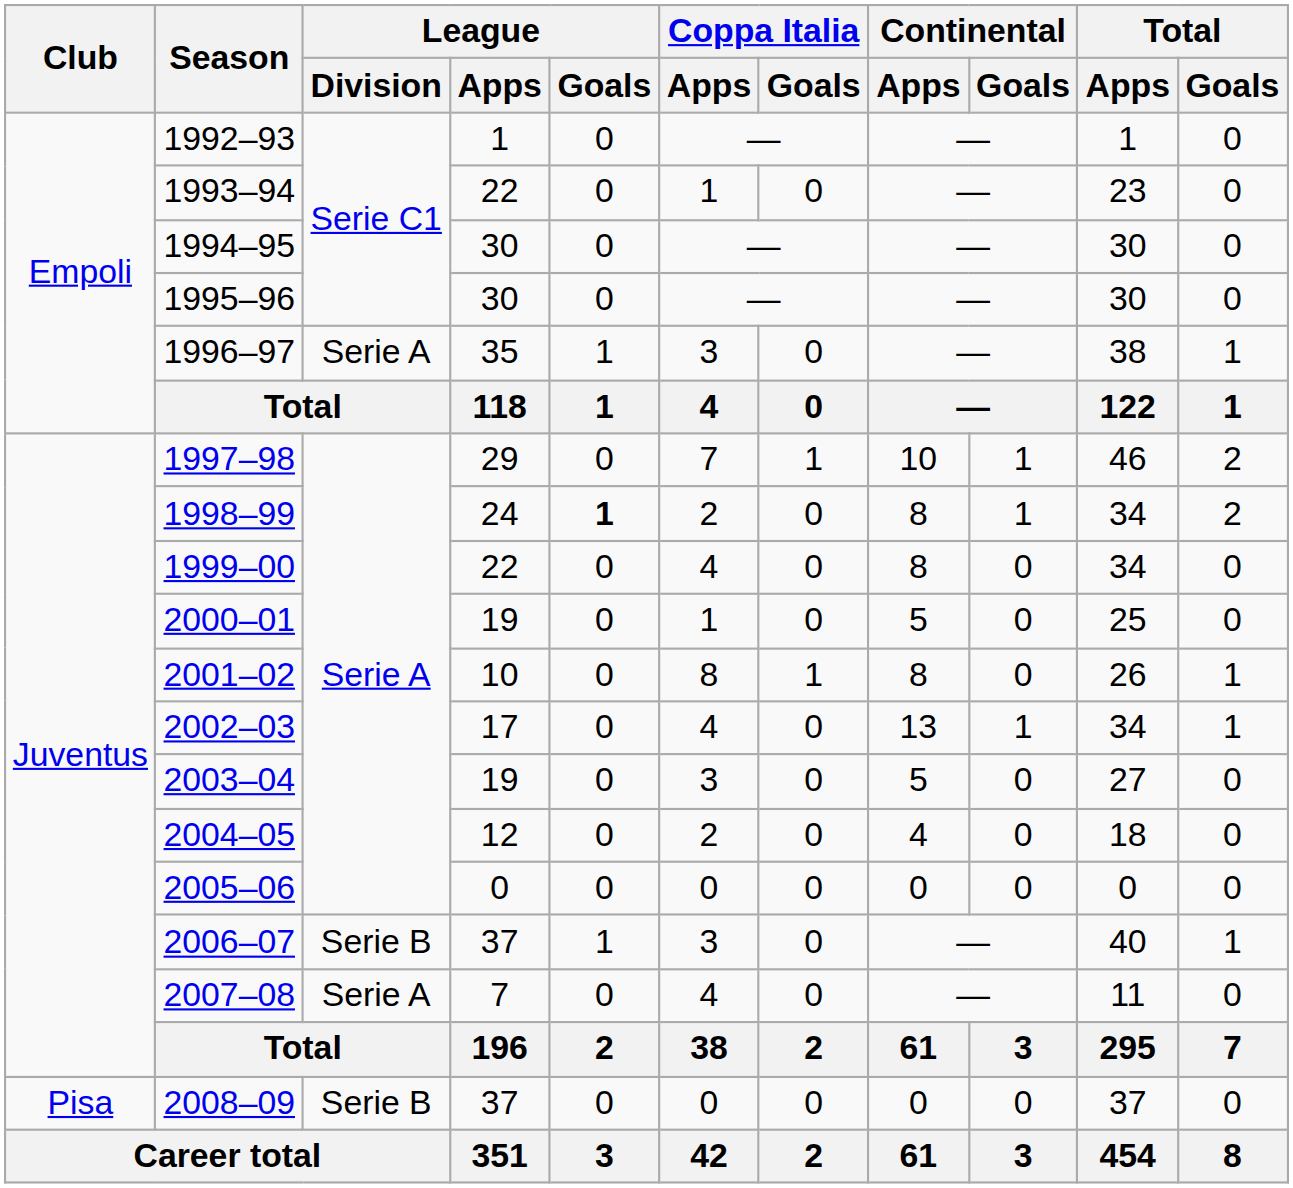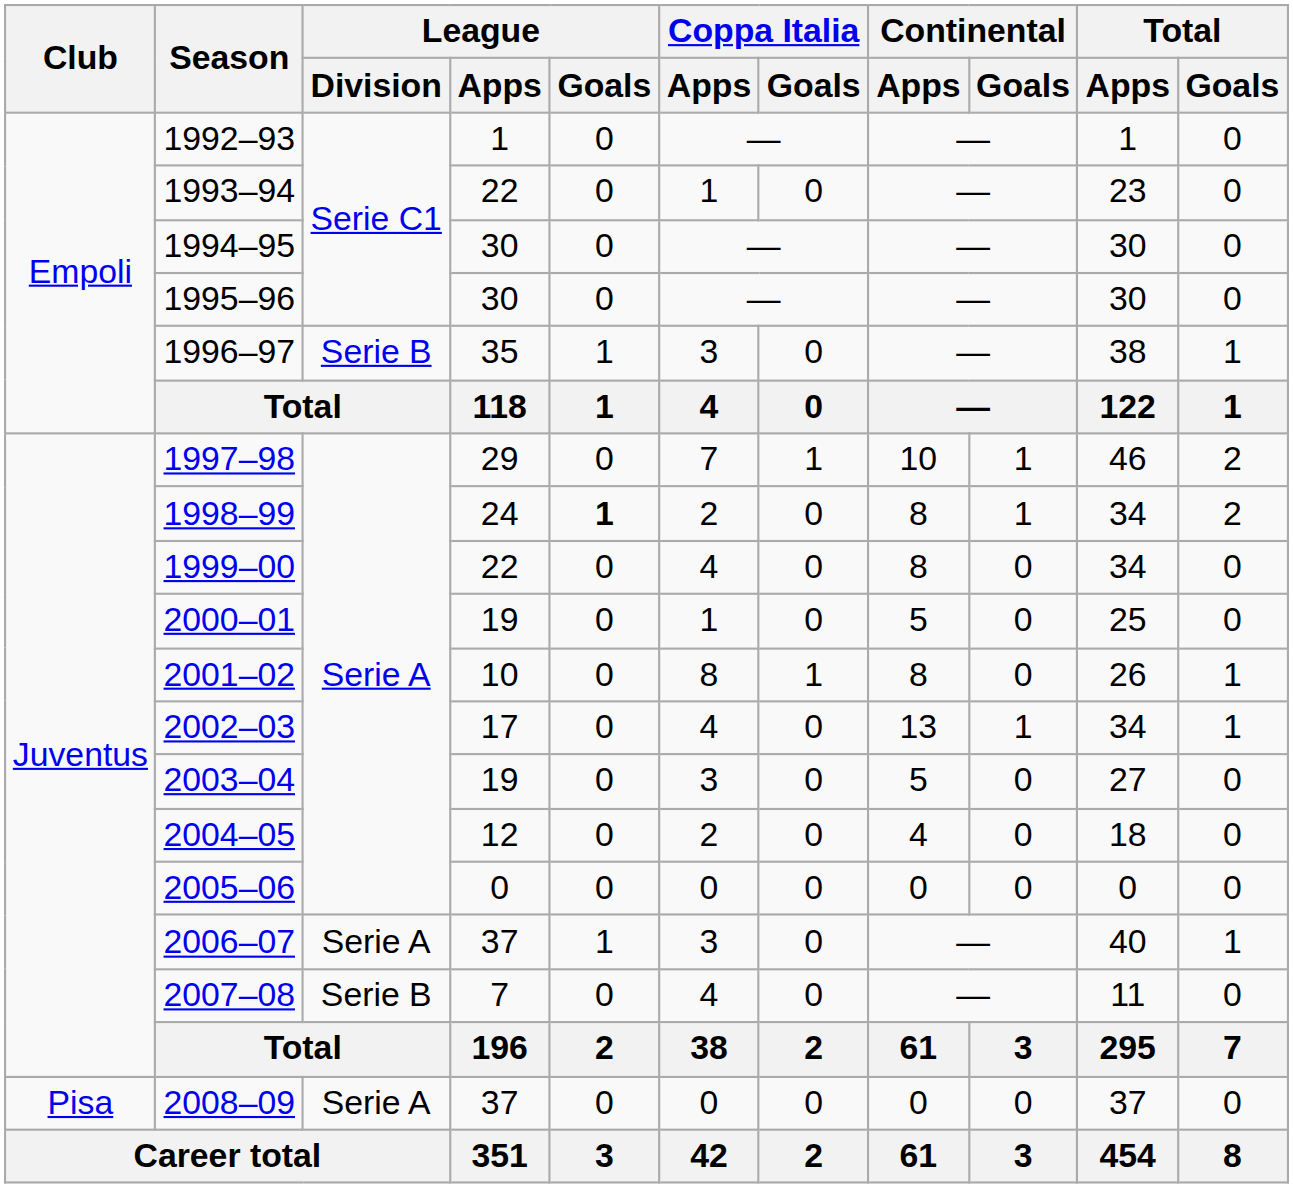1996–97 | League / Division: Serie A -> Serie B
2006–07 | League / Division: Serie B -> Serie A
2007–08 | League / Division: Serie A -> Serie B
2008–09 | League / Division: Serie B -> Serie A
